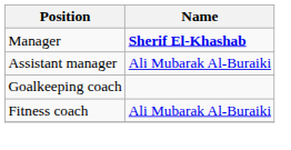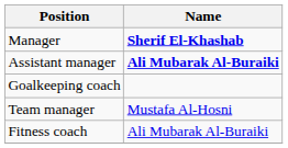Assistant manager | Name: normal -> bold
+ row: Team manager | Mustafa Al-Hosni
